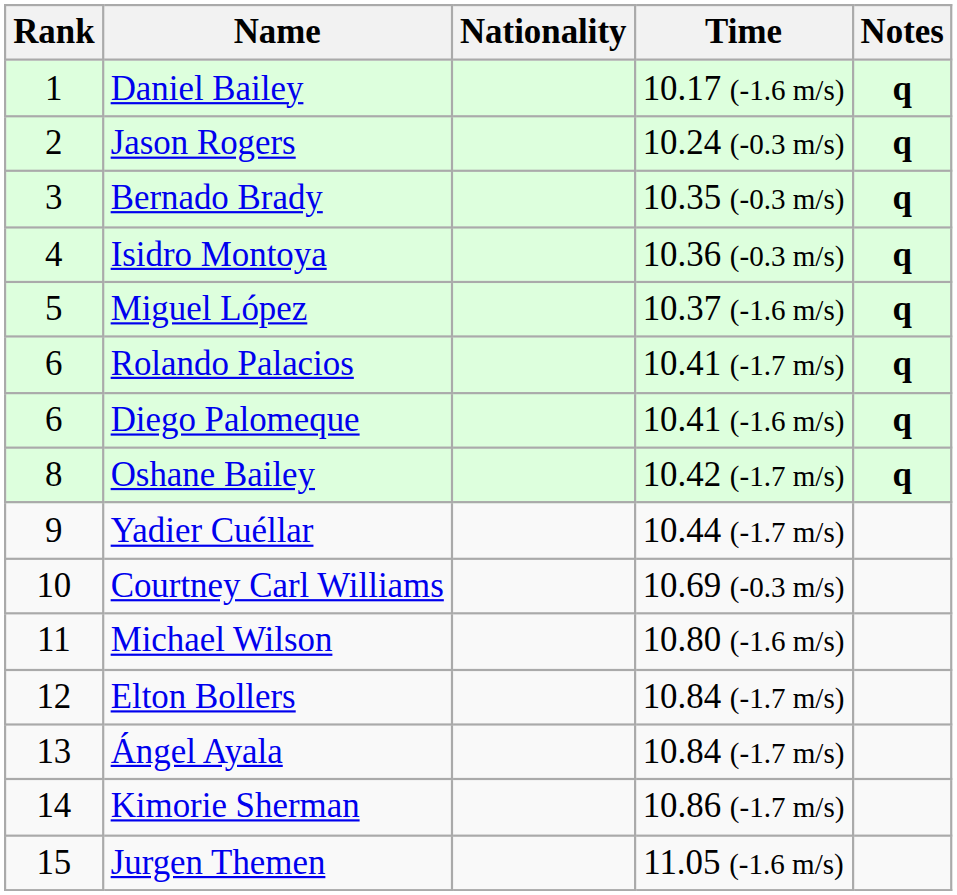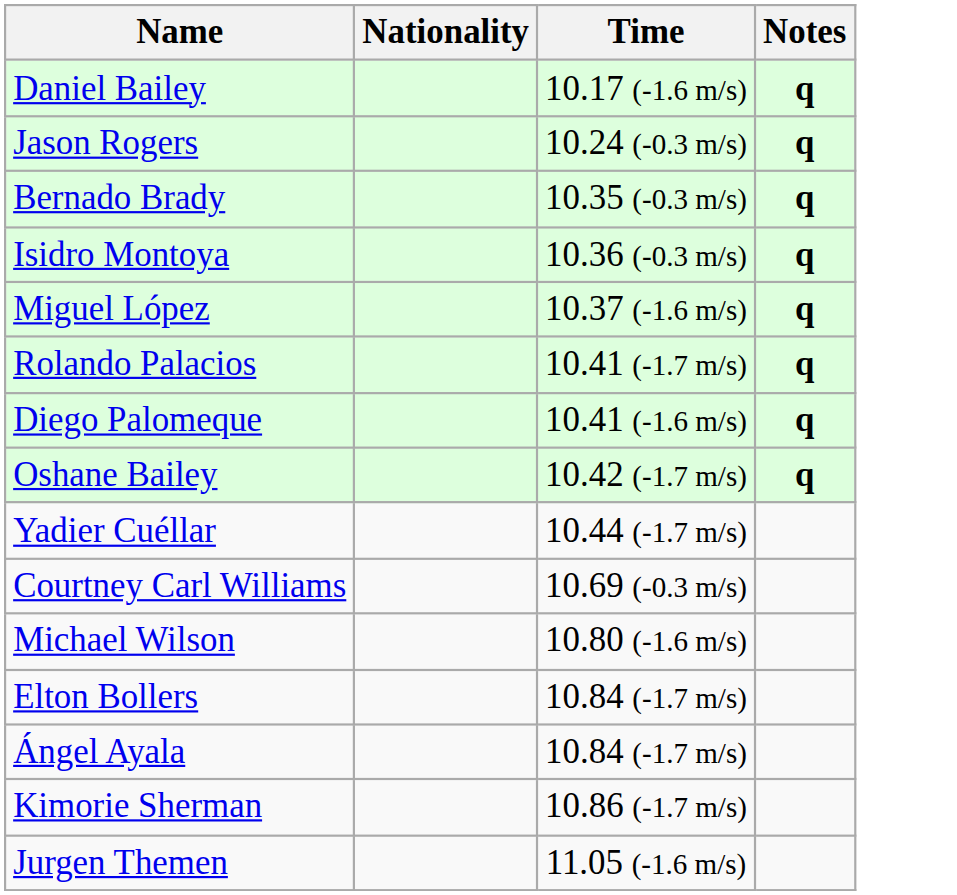- column: Rank | 1 | 2 | 3 | 4 | 5 | 6 | 6 | 8 | 9 | 10 | 11 | 12 | 13 | 14 | 15
